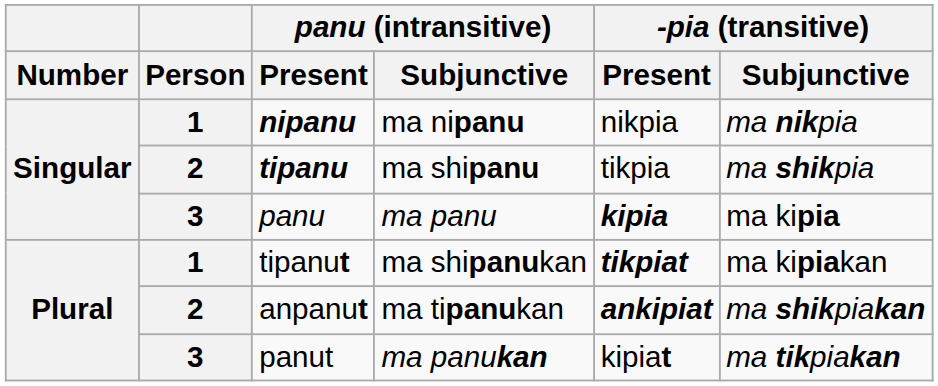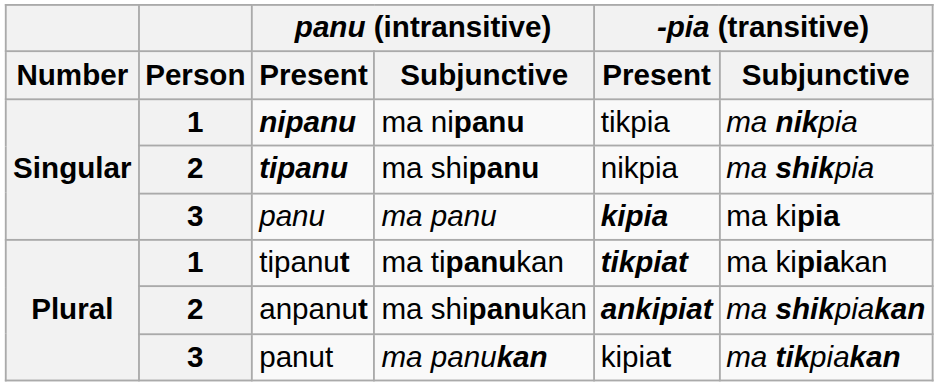nipanu | -pia (transitive) / Present: nikpia -> tikpia
tipanu | -pia (transitive) / Present: tikpia -> nikpia
tipanut | panu (intransitive) / Subjunctive: ma shipanukan -> ma tipanukan
anpanut | panu (intransitive) / Subjunctive: ma tipanukan -> ma shipanukan
